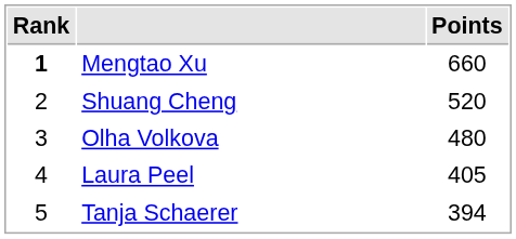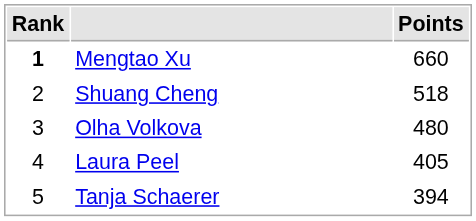Shuang Cheng | Points: 520 -> 518
